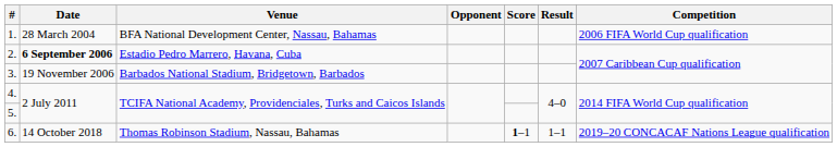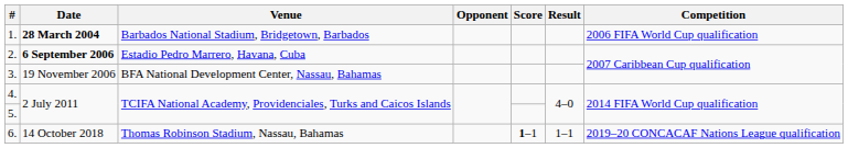1. | Date: normal -> bold
1. | Venue: BFA National Development Center, Nassau, Bahamas -> Barbados National Stadium, Bridgetown, Barbados
3. | Venue: Barbados National Stadium, Bridgetown, Barbados -> BFA National Development Center, Nassau, Bahamas
